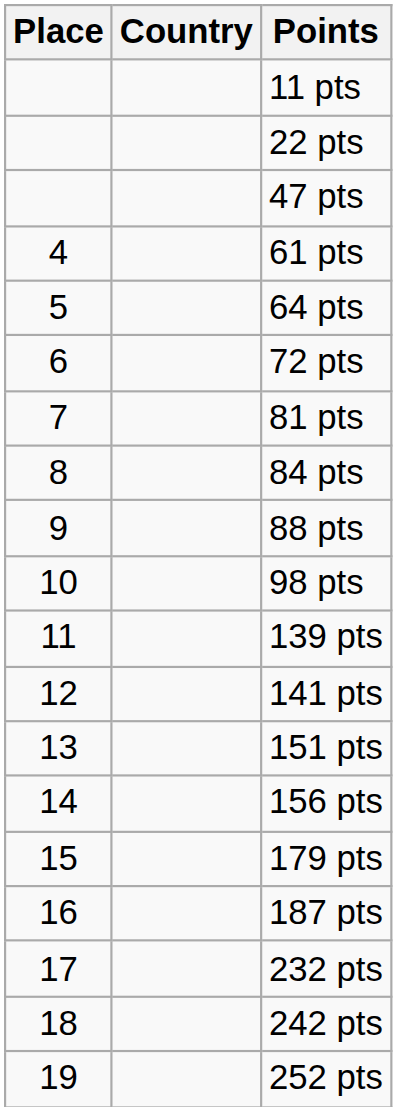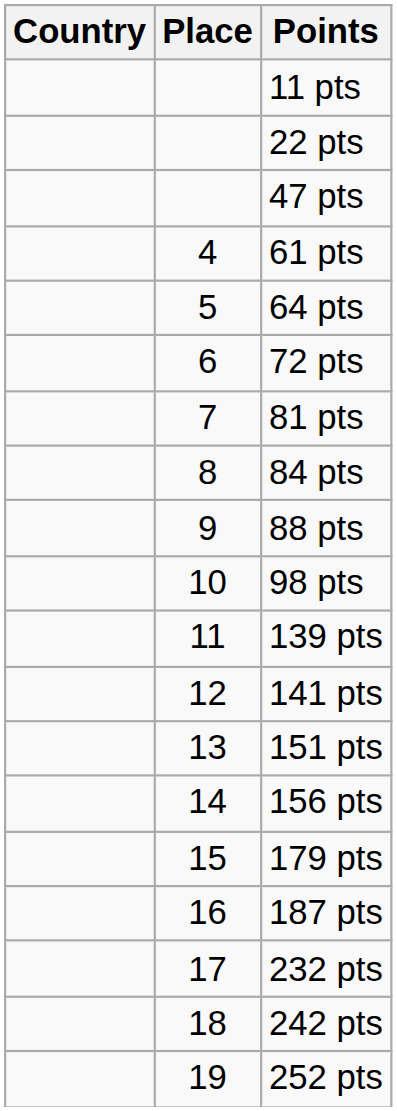columns swapped: Place <-> Country
